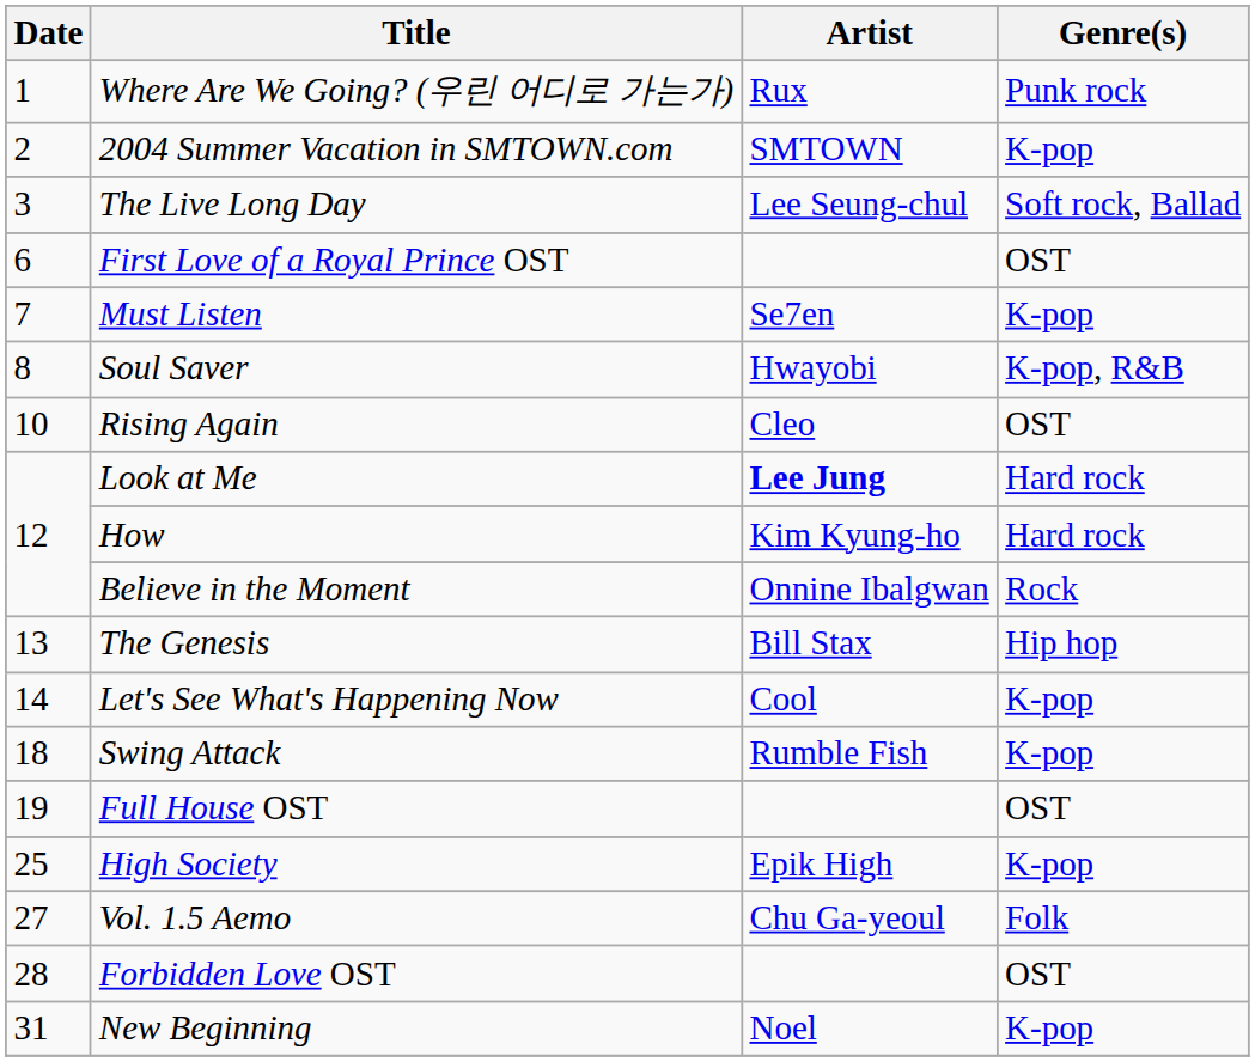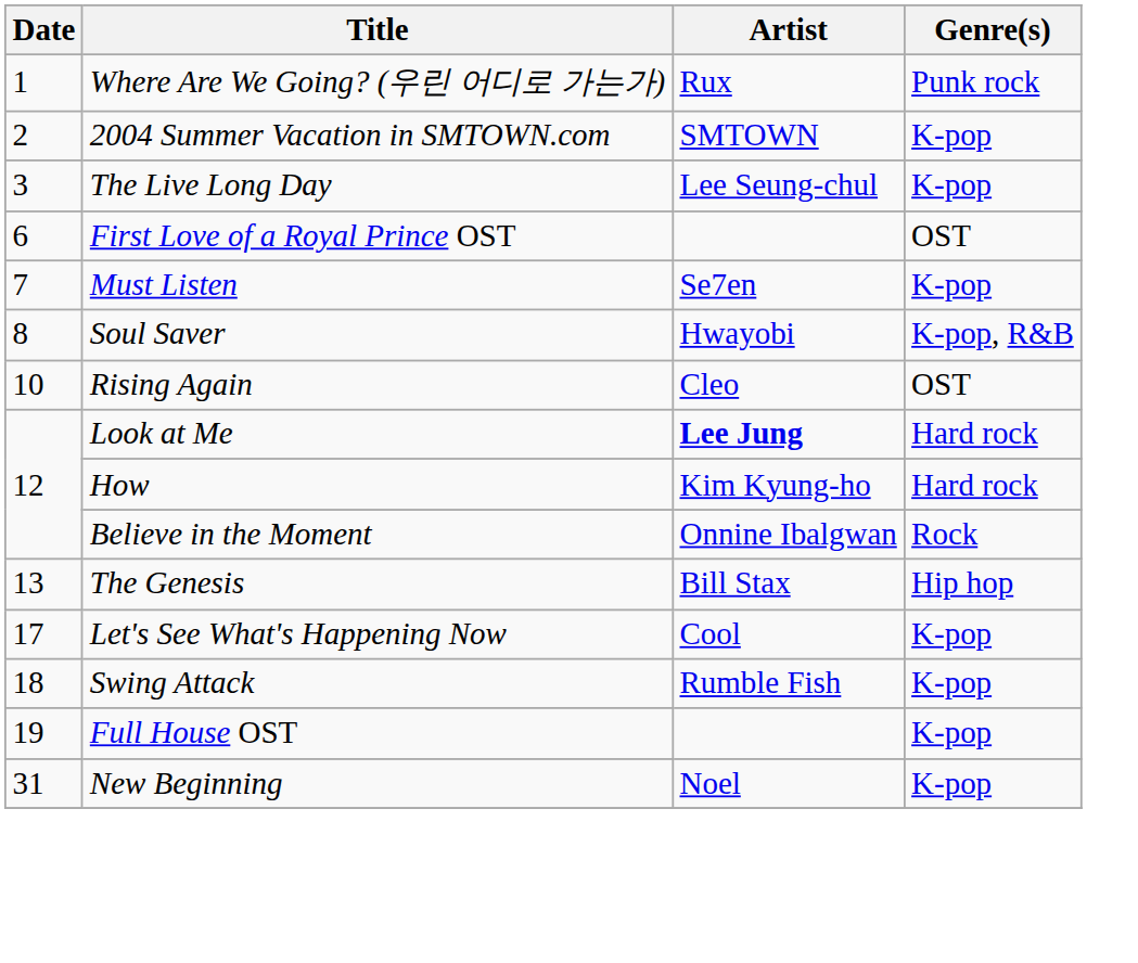The Live Long Day | Genre(s): Soft rock, Ballad -> K-pop
Let's See What's Happening Now | Date: 14 -> 17
Full House OST | Genre(s): OST -> K-pop
- row: 25 | High Society | Epik High | K-pop
- row: 27 | Vol. 1.5 Aemo | Chu Ga-yeoul | Folk
- row: 28 | Forbidden Love OST | OST
